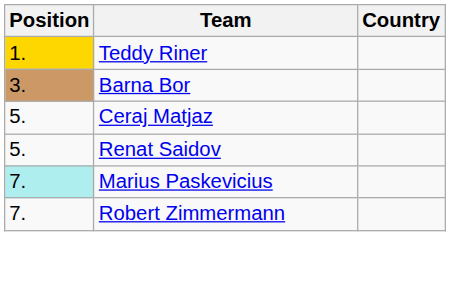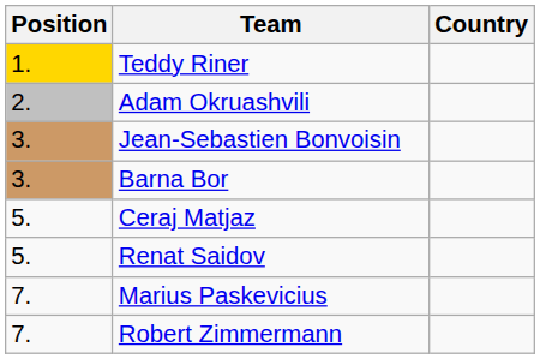+ row: 2. | Adam Okruashvili
+ row: 3. | Jean-Sebastien Bonvoisin
Marius Paskevicius | Position: paleturquoise background -> no background
